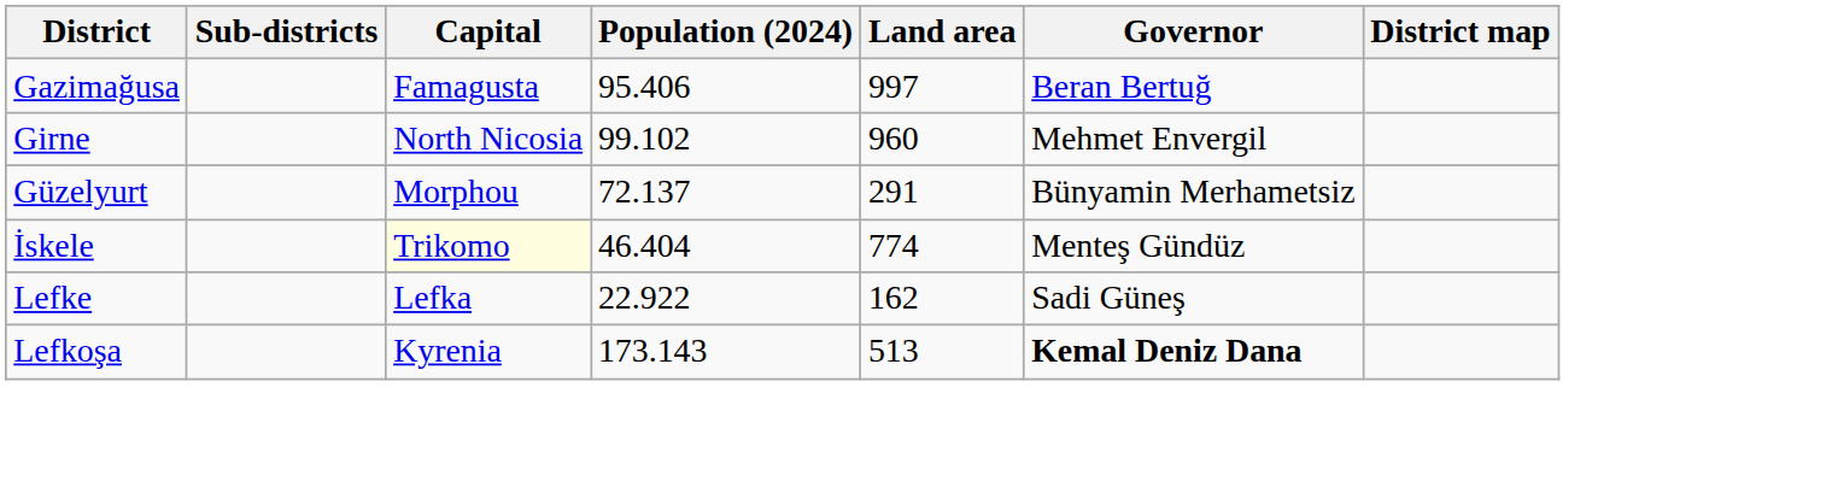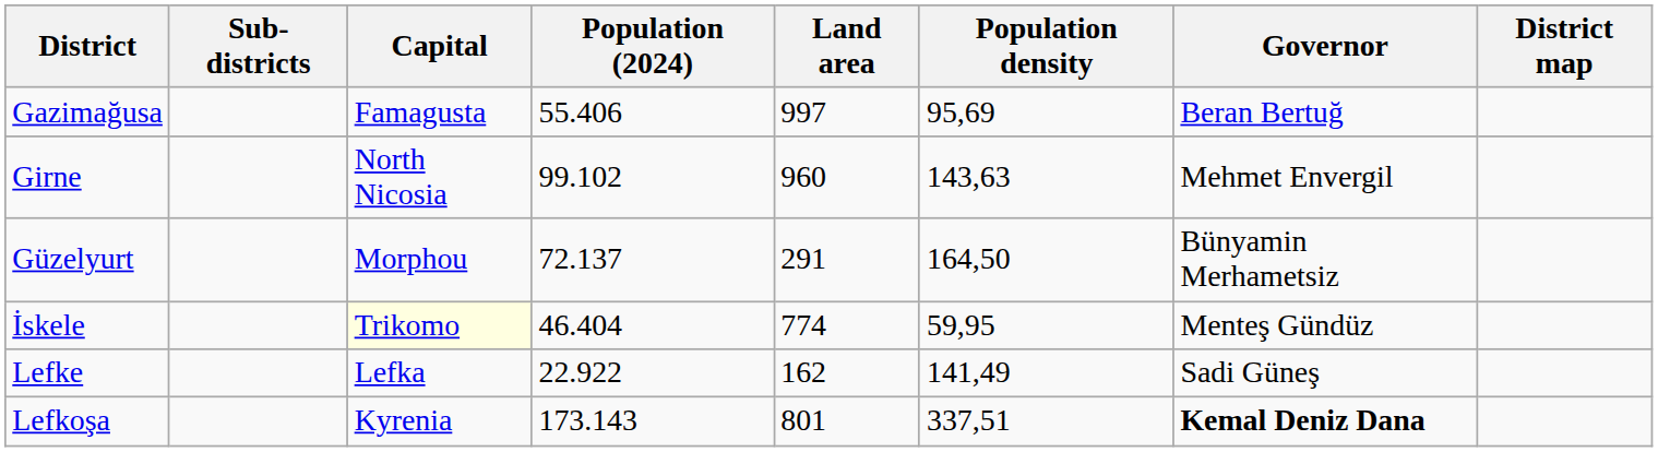+ column: Population density | 95,69 | 143,63 | 164,50 | 59,95 | 141,49 | 337,51
Gazimağusa | Population (2024): 95.406 -> 55.406
Lefkoşa | Land area: 513 -> 801
